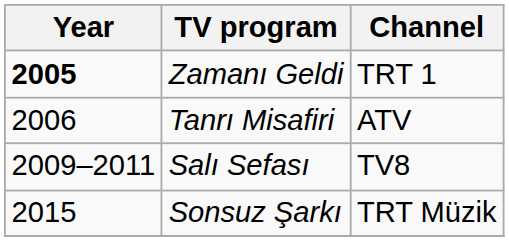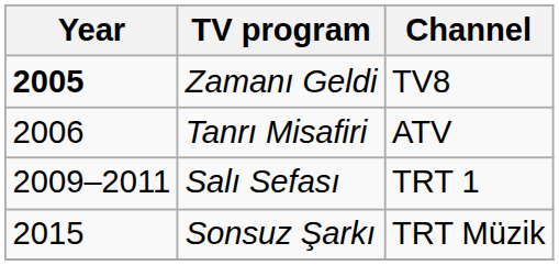Zamanı Geldi | Channel: TRT 1 -> TV8
Salı Sefası | Channel: TV8 -> TRT 1
